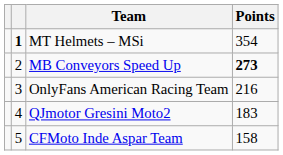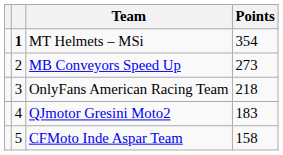MB Conveyors Speed Up | Points: bold -> normal
OnlyFans American Racing Team | Points: 216 -> 218
